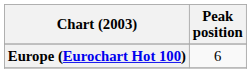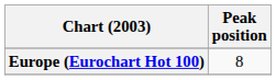Europe (Eurochart Hot 100) | Peak position: 6 -> 8
